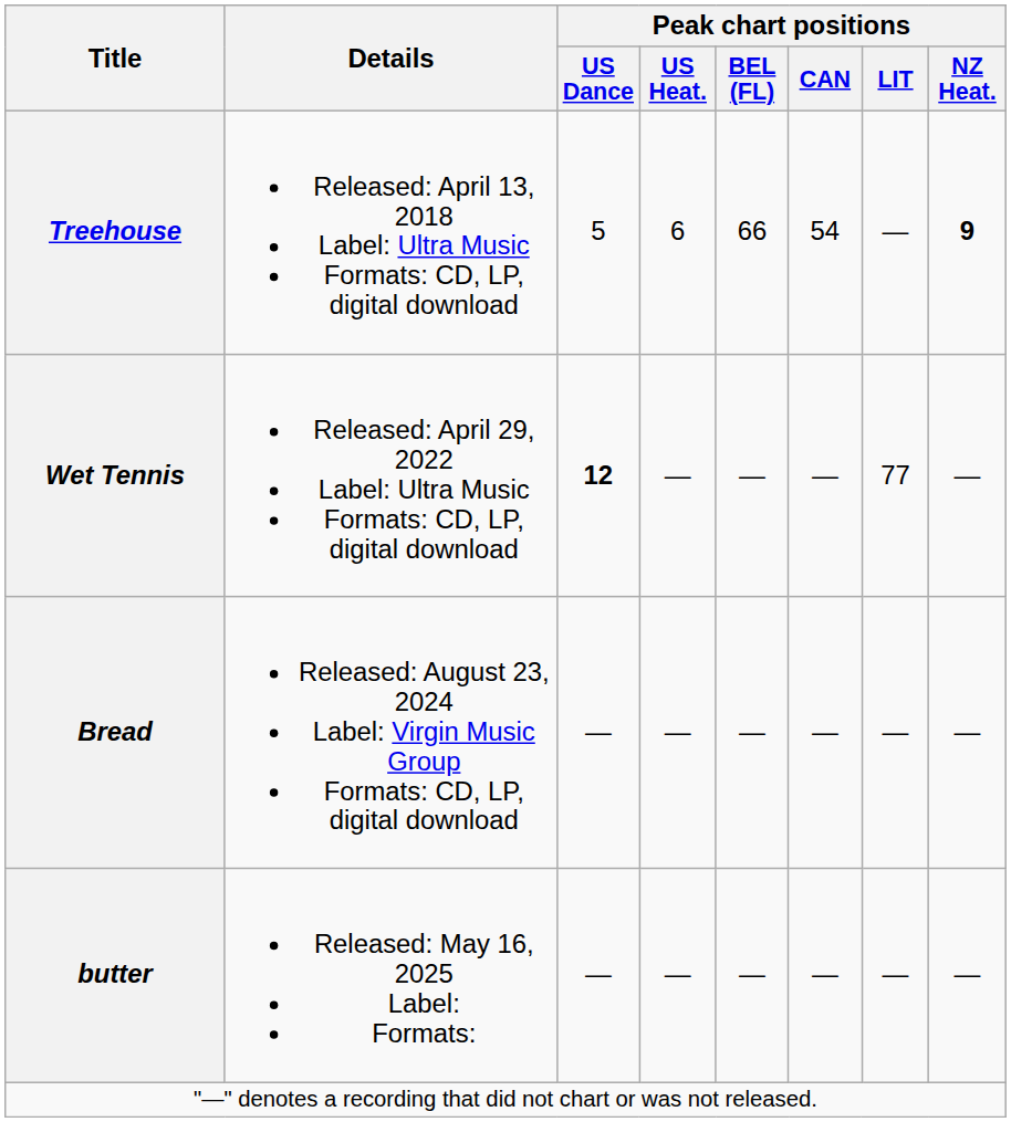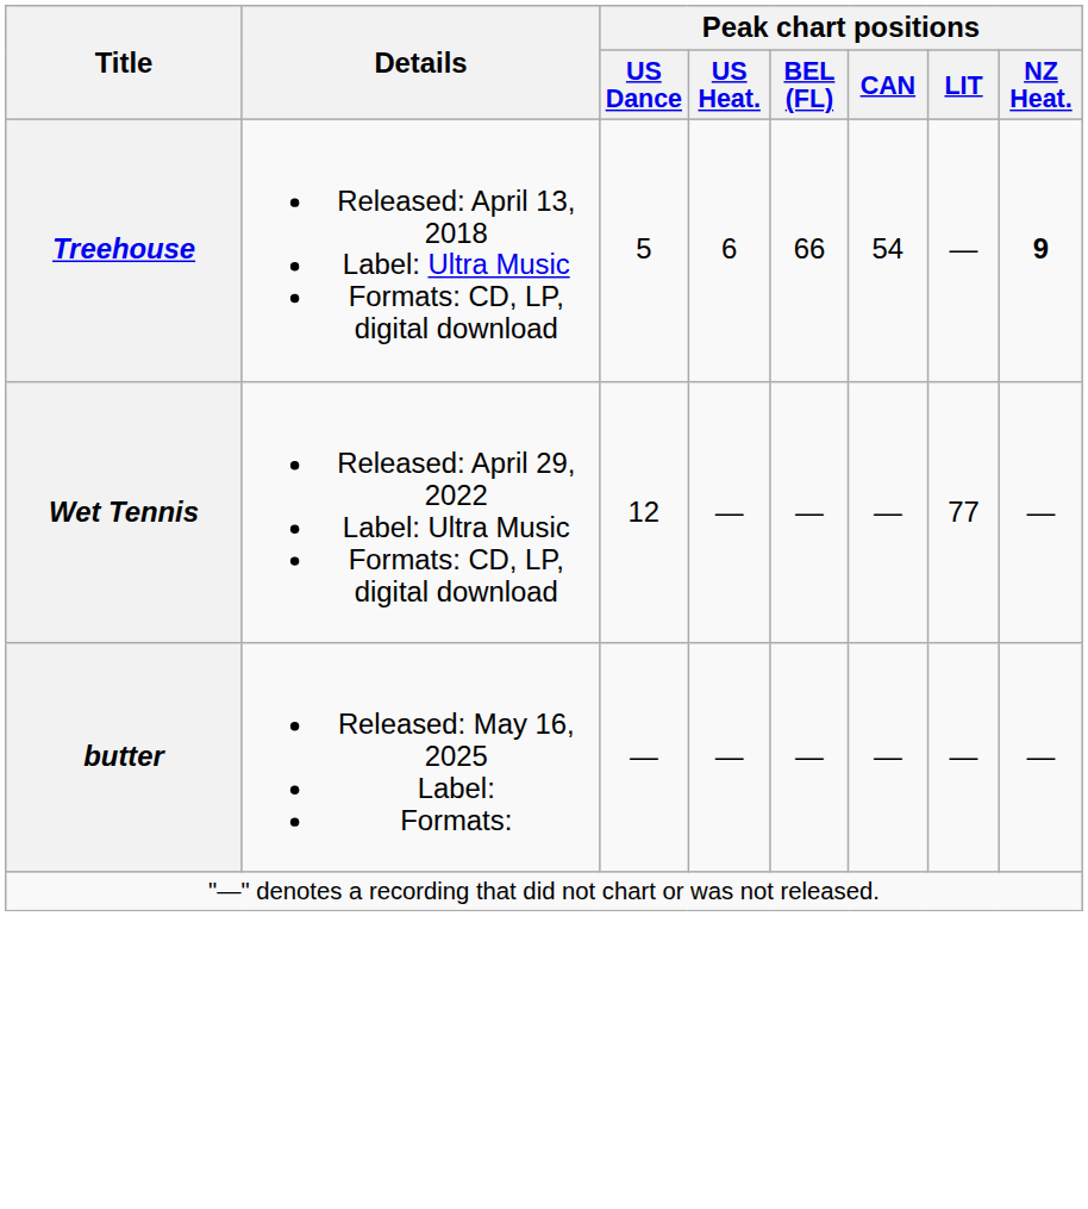Wet Tennis | Peak chart positions / US Dance: bold -> normal
- row: Bread | Released: August 23, 2024 Label: Virgin Music Group Formats: CD, LP, digital download | — | — | — | — | — | —
